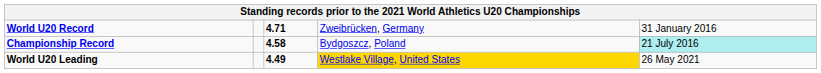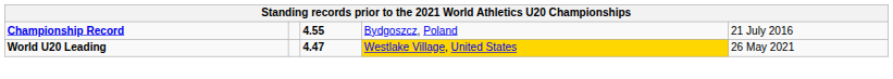- row: World U20 Record | 4.71 | Zweibrücken, Germany | 31 January 2016
Championship Record | column 3: 4.58 -> 4.55
Championship Record | column 5: paleturquoise background -> no background
World U20 Leading | column 3: 4.49 -> 4.47
